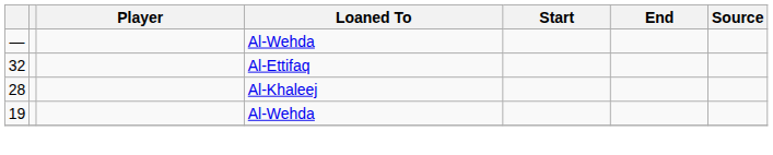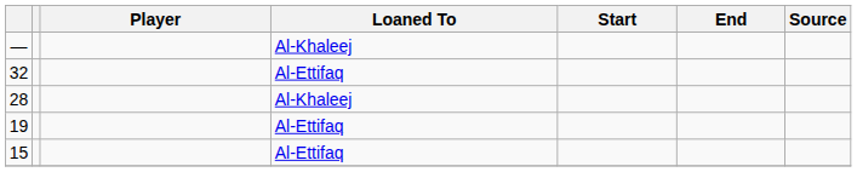— | Loaned To: Al-Wehda -> Al-Khaleej
19 | Loaned To: Al-Wehda -> Al-Ettifaq
+ row: 15 | Al-Ettifaq
